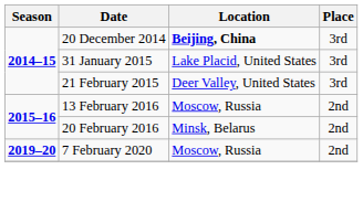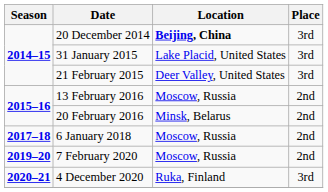+ row: 2017–18 | 6 January 2018 | Moscow, Russia | 2nd
+ row: 2020–21 | 4 December 2020 | Ruka, Finland | 3rd
